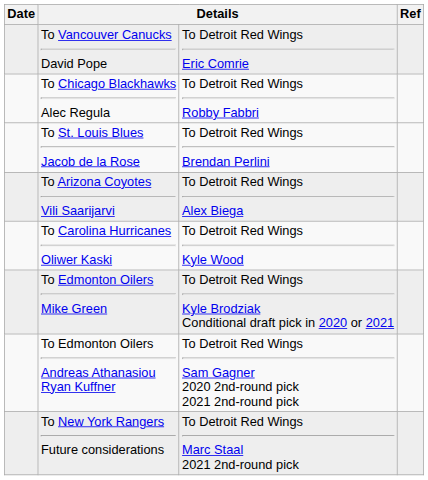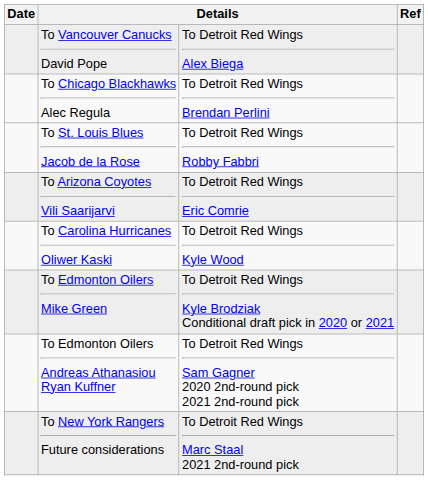To Vancouver Canucks David Pope | column 3: To Detroit Red Wings Eric Comrie -> To Detroit Red Wings Alex Biega
To Chicago Blackhawks Alec Regula | column 3: To Detroit Red Wings Robby Fabbri -> To Detroit Red Wings Brendan Perlini
To St. Louis Blues Jacob de la Rose | column 3: To Detroit Red Wings Brendan Perlini -> To Detroit Red Wings Robby Fabbri
To Arizona Coyotes Vili Saarijarvi | column 3: To Detroit Red Wings Alex Biega -> To Detroit Red Wings Eric Comrie
